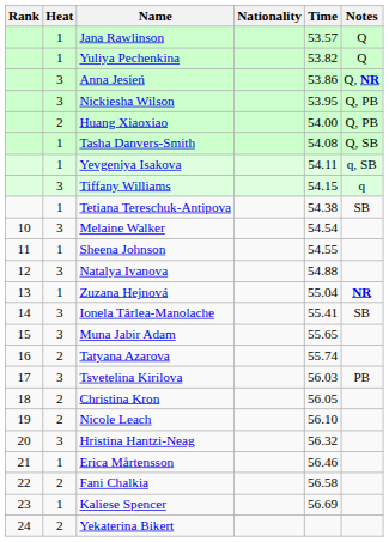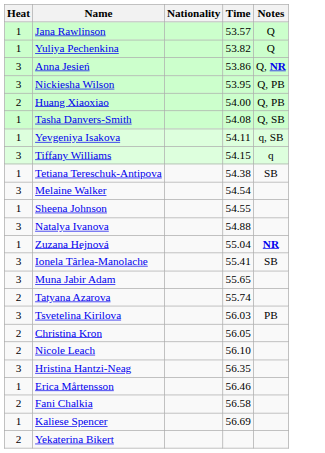- column: Rank | 10 | 11 | 12 | 13 | 14 | 15 | 16 | 17 | 18 | 19 | 20 | 21 | 22 | 23 | 24
Hristina Hantzi-Neag | Time: 56.32 -> 56.35
